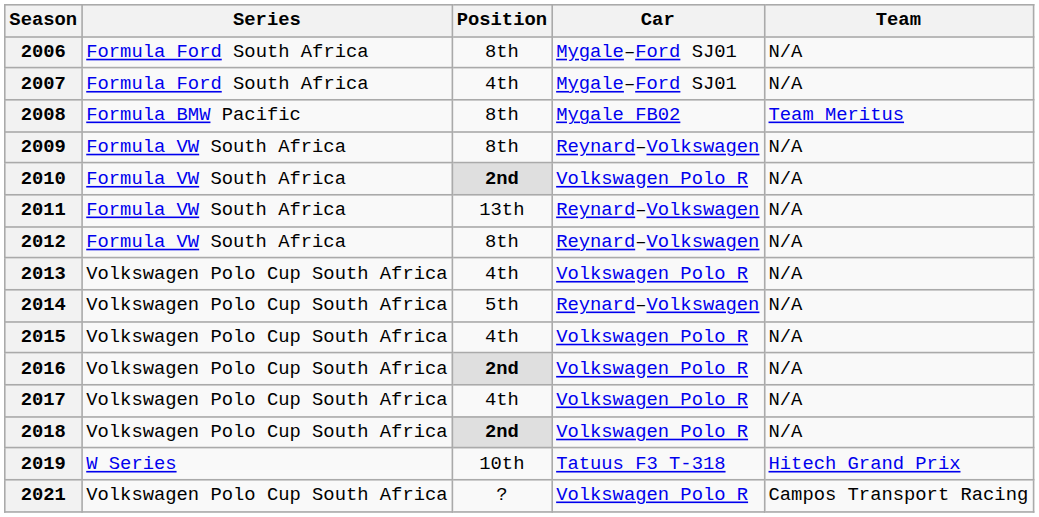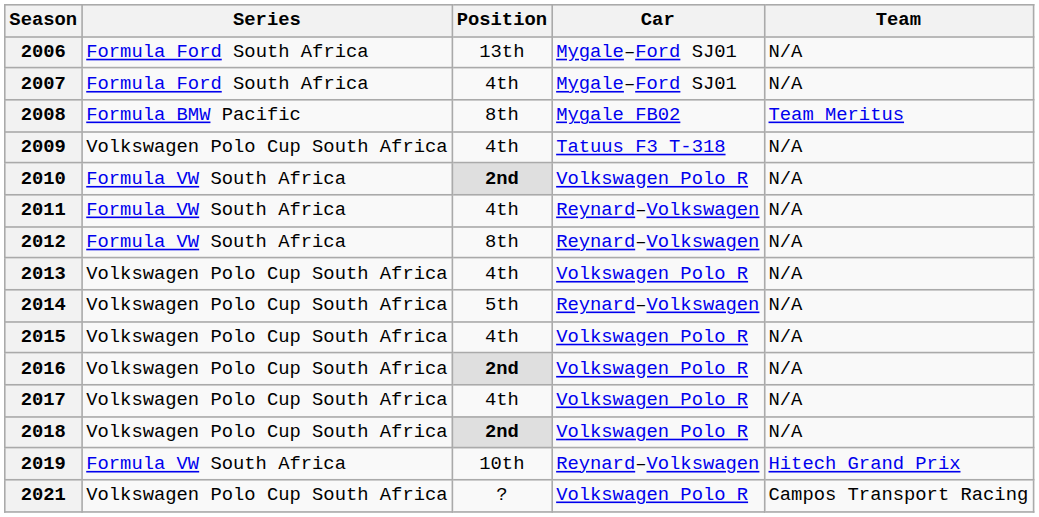2006 | Position: 8th -> 13th
2009 | Series: Formula VW South Africa -> Volkswagen Polo Cup South Africa
2009 | Position: 8th -> 4th
2009 | Car: Reynard–Volkswagen -> Tatuus F3 T-318
2011 | Position: 13th -> 4th
2019 | Series: W Series -> Formula VW South Africa
2019 | Car: Tatuus F3 T-318 -> Reynard–Volkswagen
